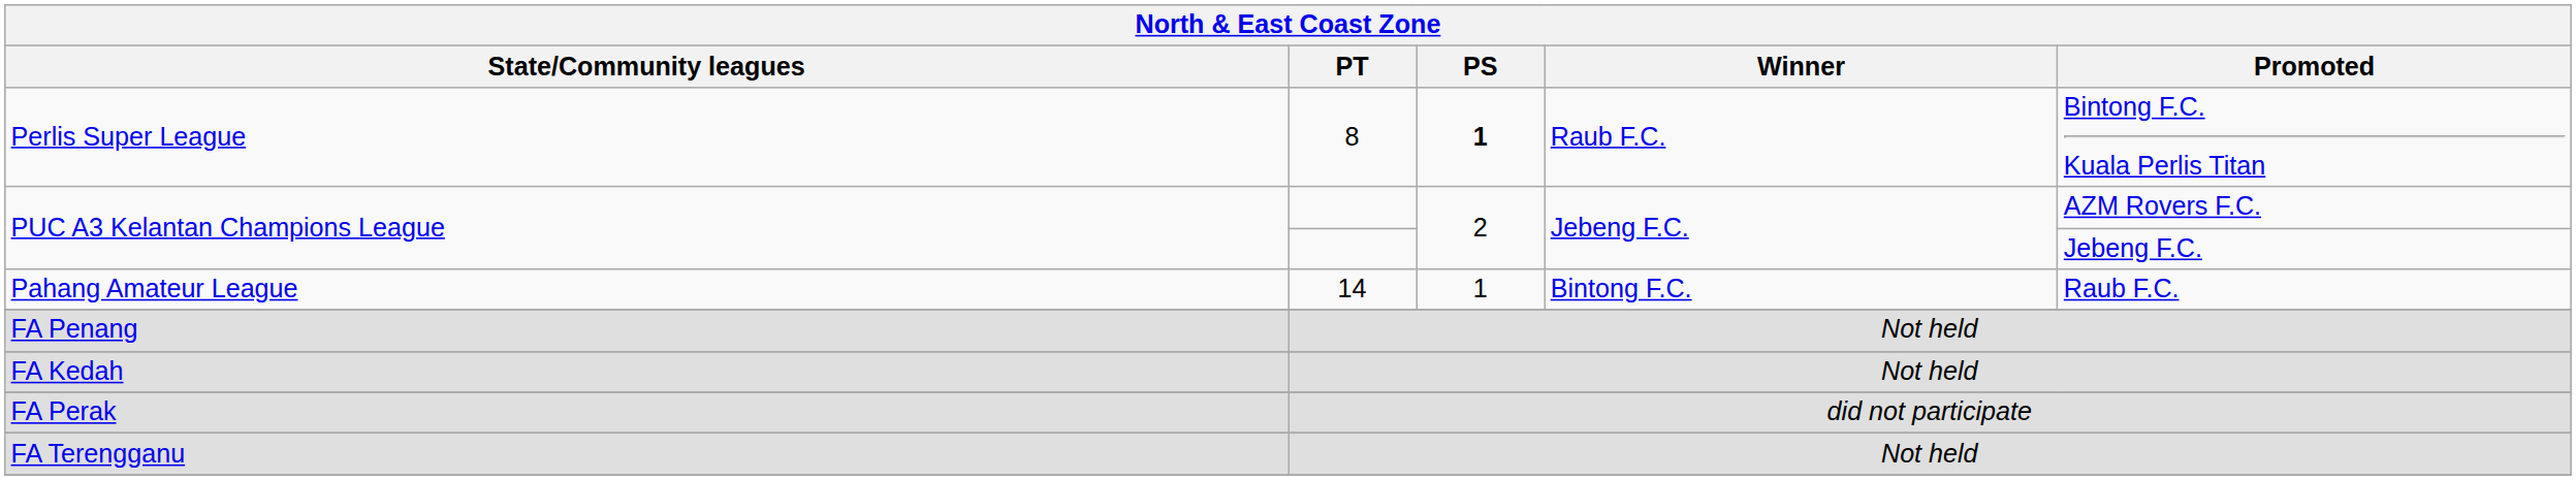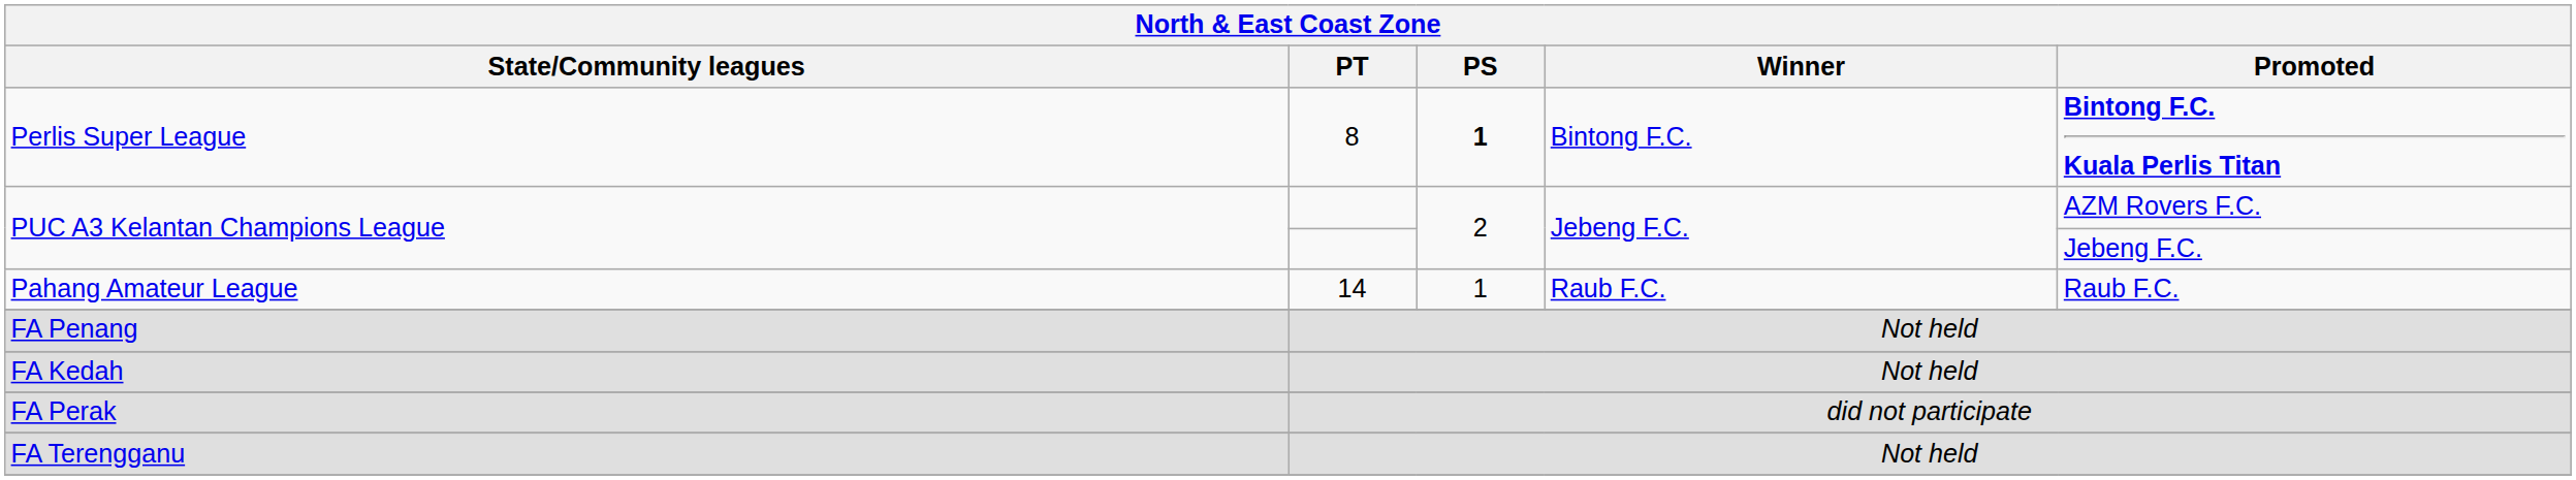Perlis Super League | Winner: Raub F.C. -> Bintong F.C.
Perlis Super League | Promoted: normal -> bold
Pahang Amateur League | Winner: Bintong F.C. -> Raub F.C.
